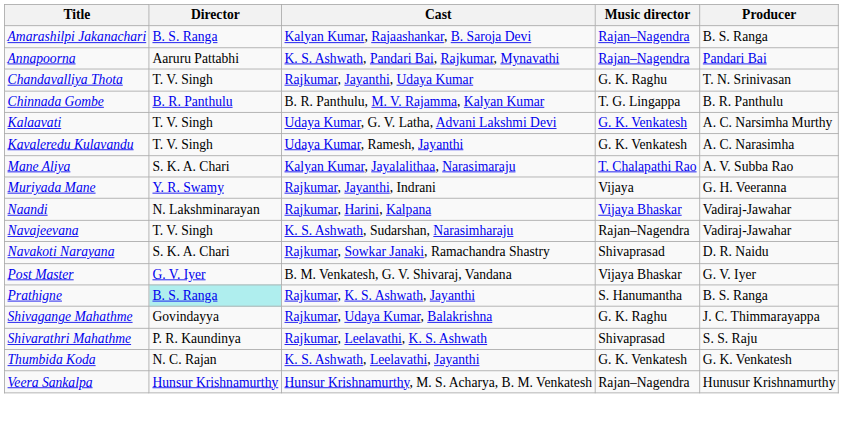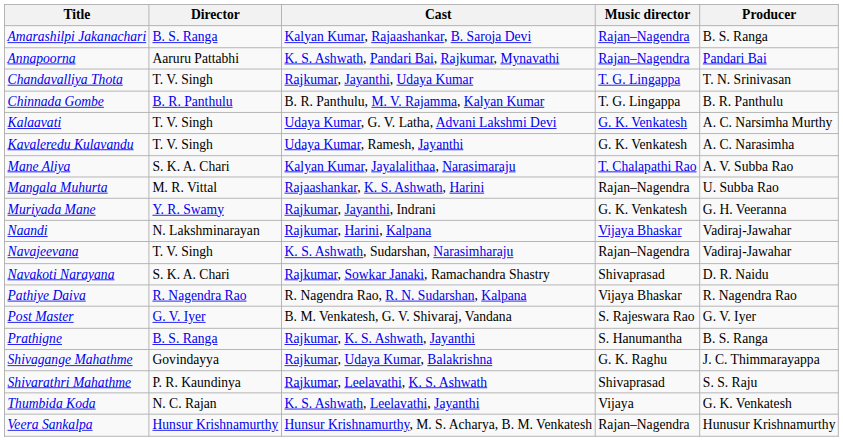Chandavalliya Thota | Music director: G. K. Raghu -> T. G. Lingappa
+ row: Mangala Muhurta | M. R. Vittal | Rajaashankar, K. S. Ashwath, Harini | Rajan–Nagendra | U. Subba Rao
Muriyada Mane | Music director: Vijaya -> G. K. Venkatesh
+ row: Pathiye Daiva | R. Nagendra Rao | R. Nagendra Rao, R. N. Sudarshan, Kalpana | Vijaya Bhaskar | R. Nagendra Rao
Post Master | Music director: Vijaya Bhaskar -> S. Rajeswara Rao
Prathigne | Director: paleturquoise background -> no background
Thumbida Koda | Music director: G. K. Venkatesh -> Vijaya
